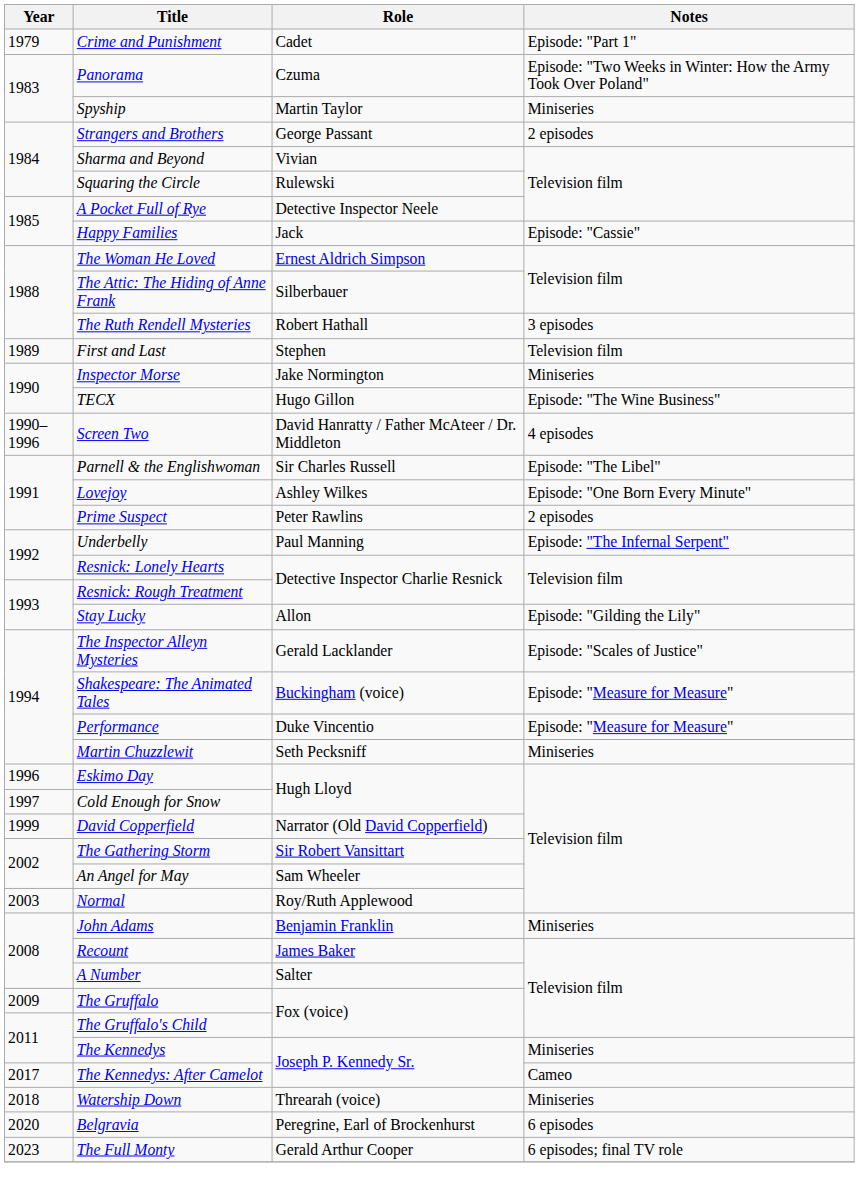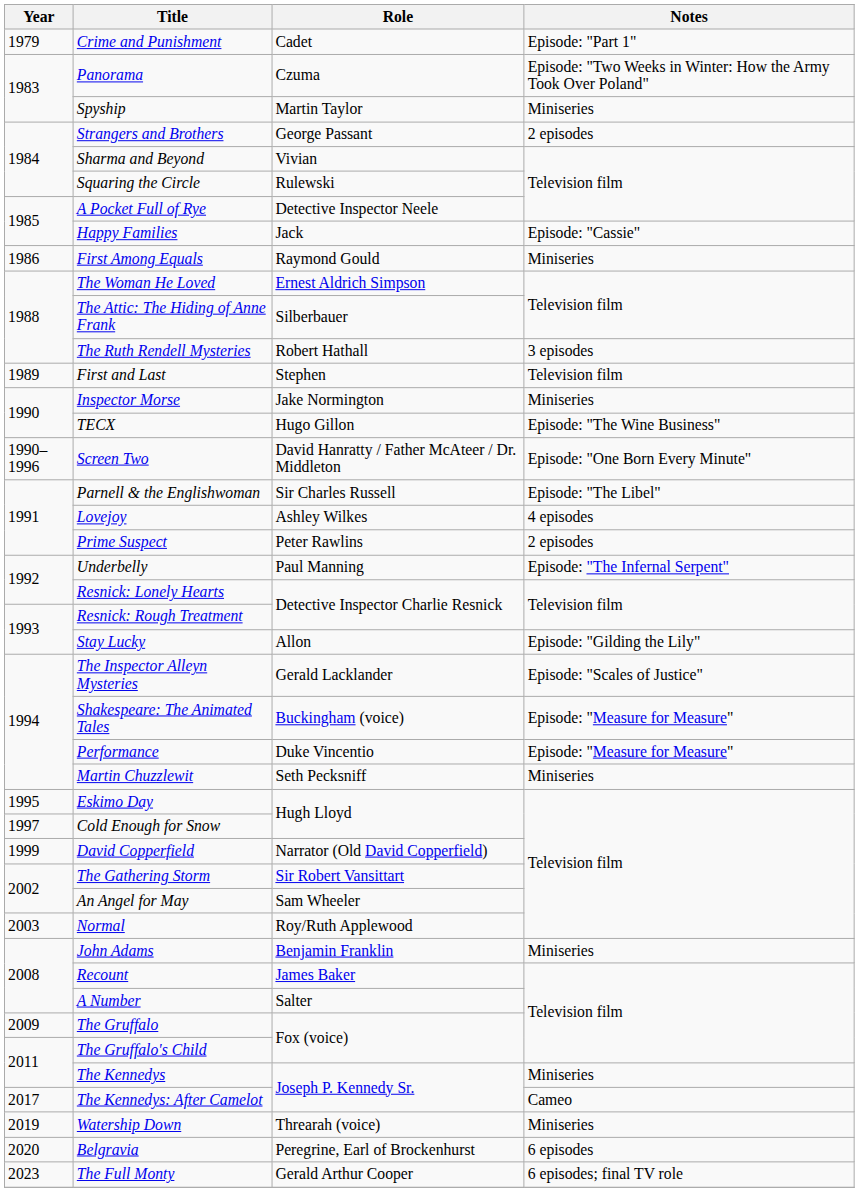+ row: 1986 | First Among Equals | Raymond Gould | Miniseries
Screen Two | Notes: 4 episodes -> Episode: "One Born Every Minute"
Lovejoy | Notes: Episode: "One Born Every Minute" -> 4 episodes
Eskimo Day | Year: 1996 -> 1995
Watership Down | Year: 2018 -> 2019
